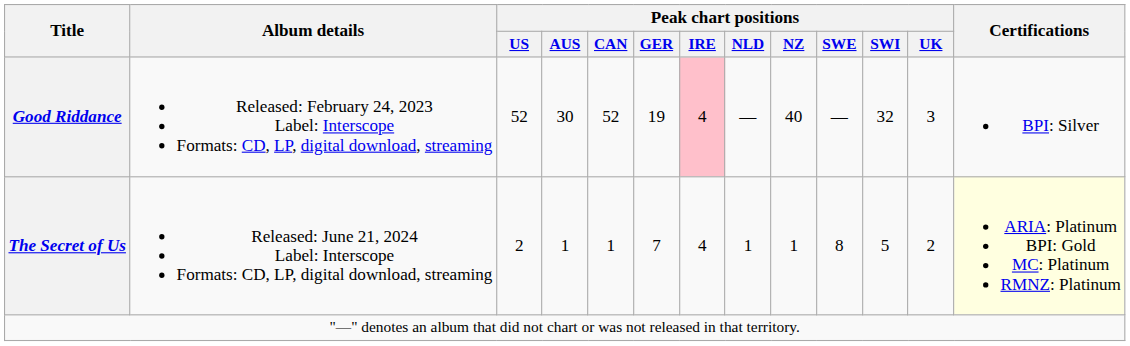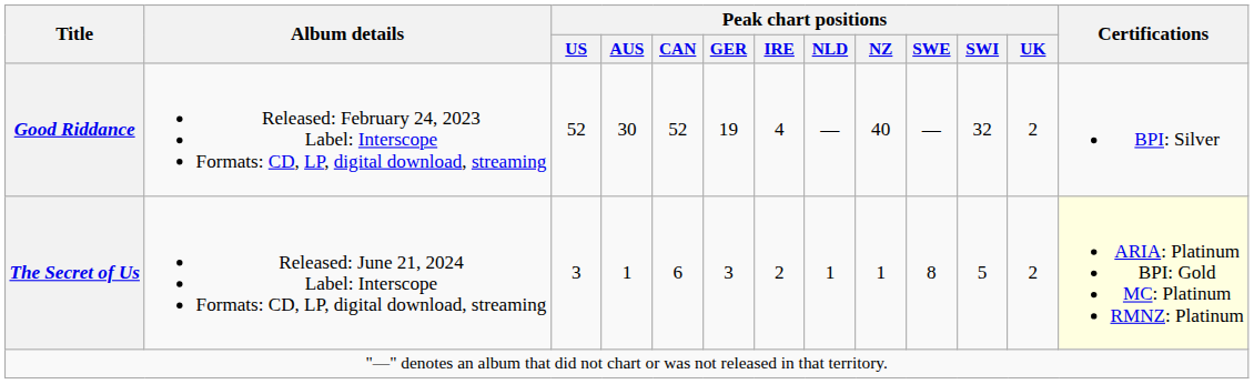Good Riddance | Peak chart positions / IRE: pink background -> no background
Good Riddance | Peak chart positions / UK: 3 -> 2
The Secret of Us | Peak chart positions / US: 2 -> 3
The Secret of Us | Peak chart positions / CAN: 1 -> 6
The Secret of Us | Peak chart positions / GER: 7 -> 3
The Secret of Us | Peak chart positions / IRE: 4 -> 2
